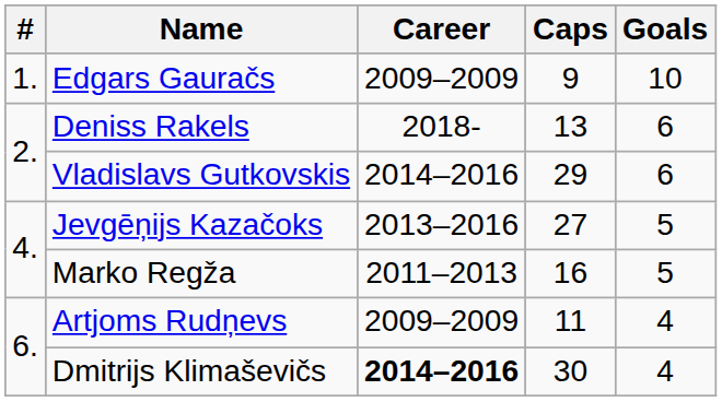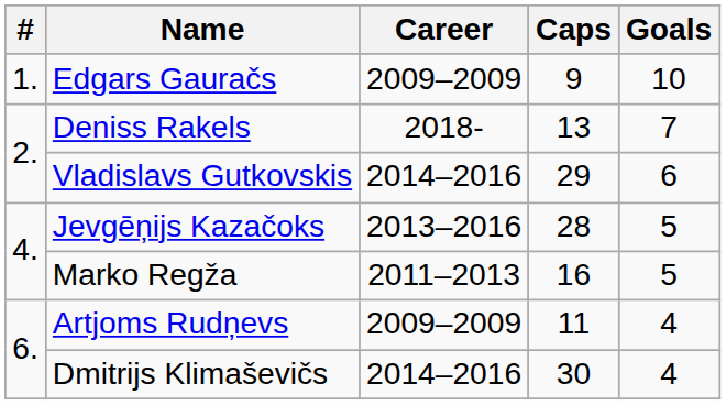Deniss Rakels | Goals: 6 -> 7
Jevgēņijs Kazačoks | Caps: 27 -> 28
Dmitrijs Klimaševičs | Career: bold -> normal
